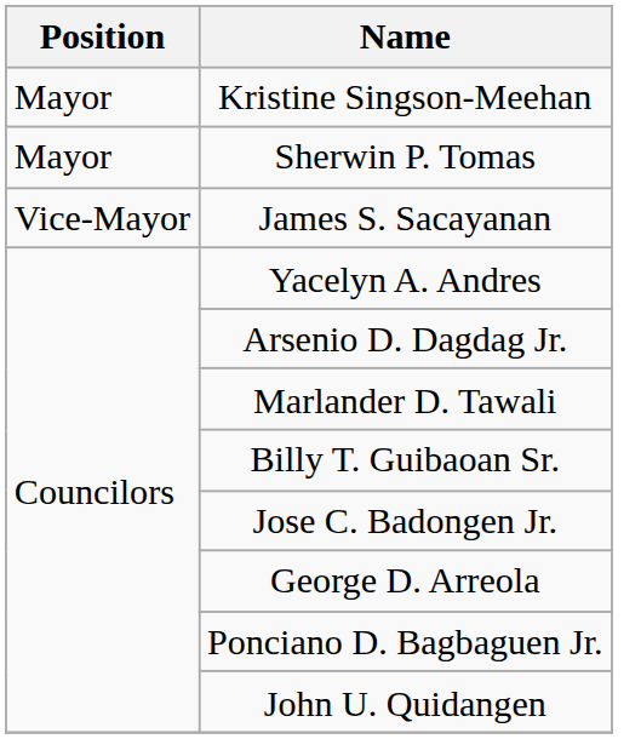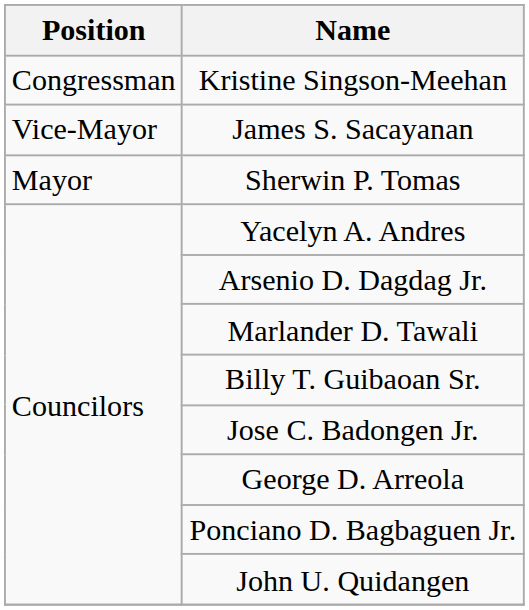Kristine Singson-Meehan | Position: Mayor -> Congressman
rows swapped: Sherwin P. Tomas <-> James S. Sacayanan
